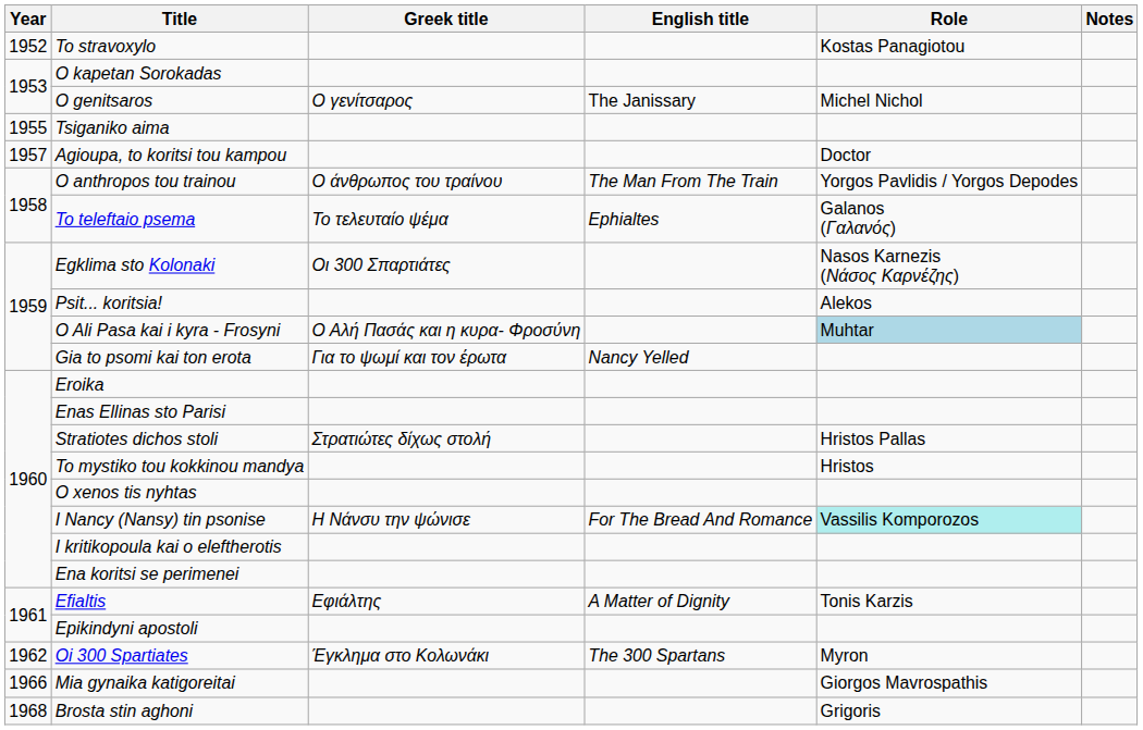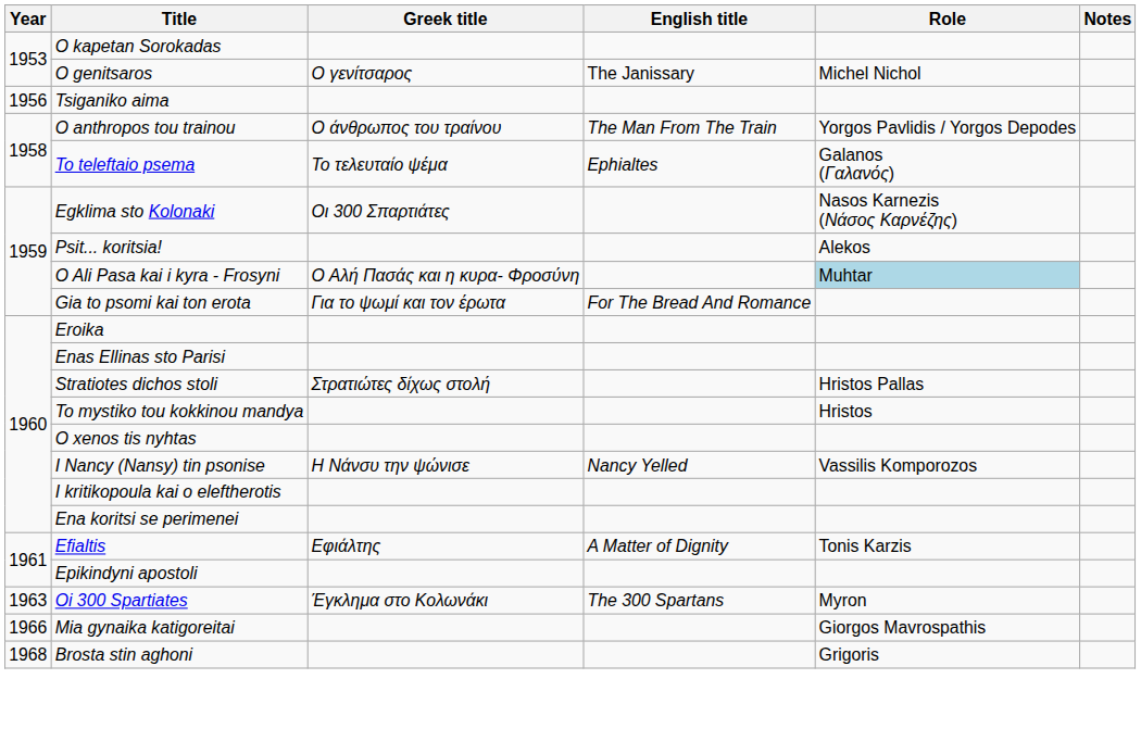- row: 1952 | To stravoxylo | Kostas Panagiotou
Tsiganiko aima | Year: 1955 -> 1956
- row: 1957 | Agioupa, to koritsi tou kampou | Doctor
Gia to psomi kai ton erota | English title: Nancy Yelled -> For The Bread And Romance
I Nancy (Nansy) tin psonise | English title: For The Bread And Romance -> Nancy Yelled
I Nancy (Nansy) tin psonise | Role: paleturquoise background -> no background
Oi 300 Spartiates | Year: 1962 -> 1963
